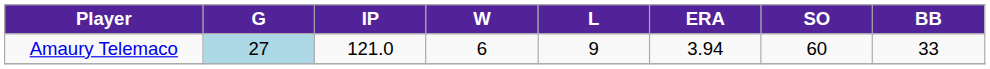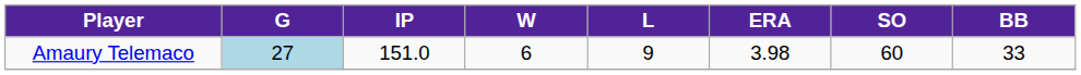Amaury Telemaco | IP: 121.0 -> 151.0
Amaury Telemaco | ERA: 3.94 -> 3.98
